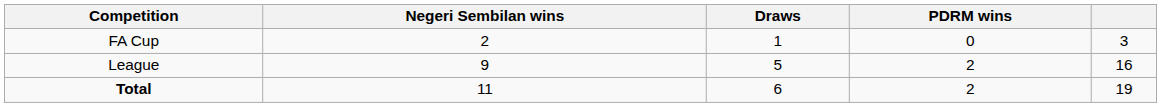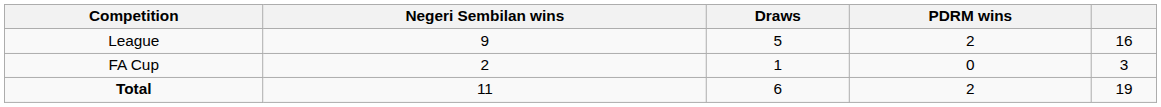rows swapped: League <-> FA Cup
